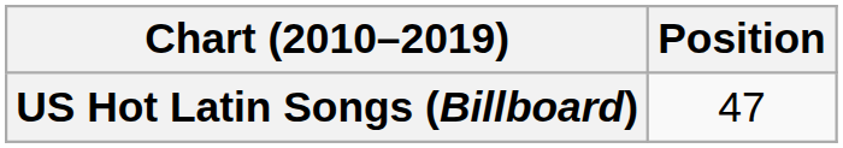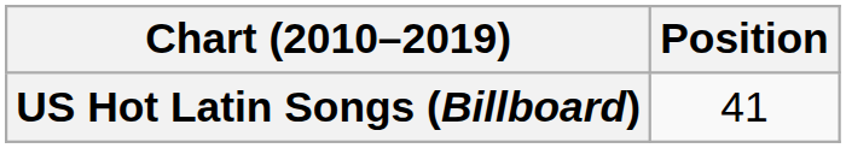US Hot Latin Songs (Billboard) | Position: 47 -> 41
